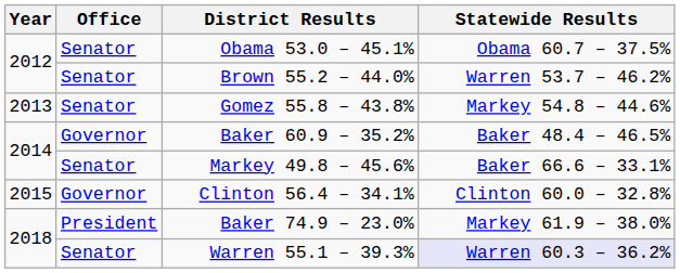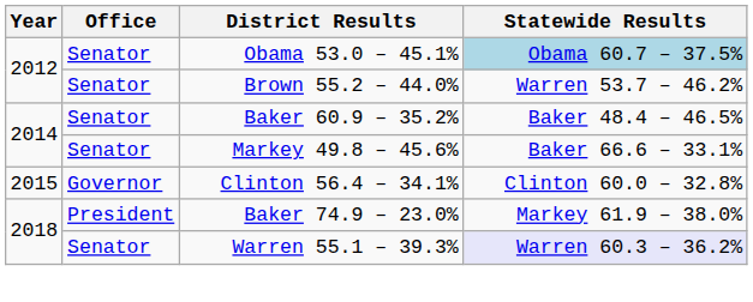Obama 53.0 – 45.1% | Statewide Results: no background -> lightblue background
- row: 2013 | Senator | Gomez 55.8 – 43.8% | Markey 54.8 – 44.6%
Baker 60.9 – 35.2% | Office: Governor -> Senator
